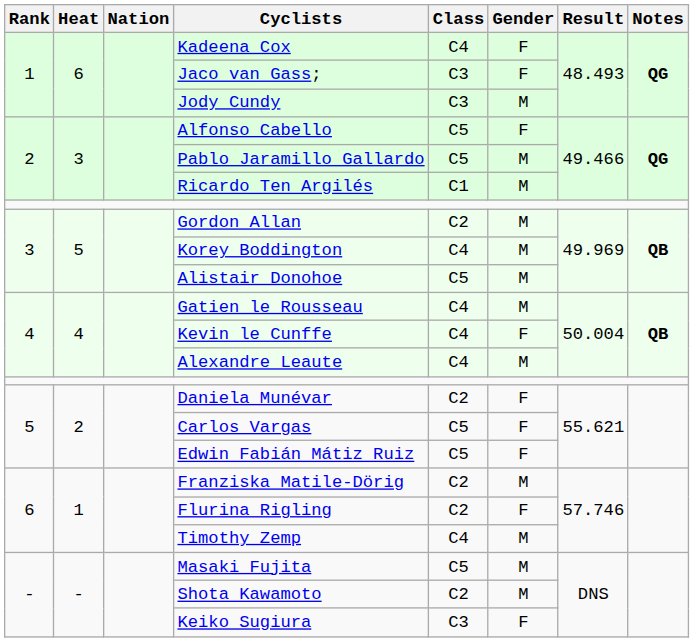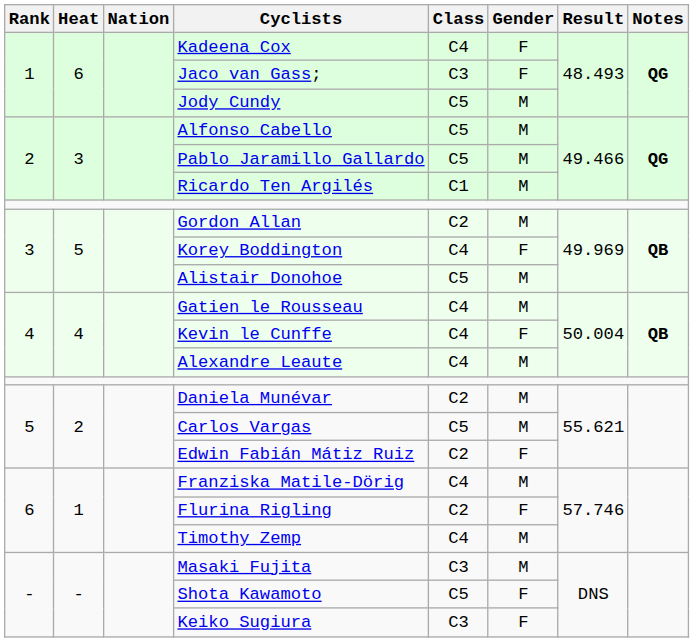Jody Cundy | Class: C3 -> C5
Alfonso Cabello | Gender: F -> M
Korey Boddington | Gender: M -> F
Daniela Munévar | Gender: F -> M
Carlos Vargas | Gender: F -> M
Edwin Fabián Mátiz Ruiz | Class: C5 -> C2
Franziska Matile-Dörig | Class: C2 -> C4
Masaki Fujita | Class: C5 -> C3
Shota Kawamoto | Class: C2 -> C5
Shota Kawamoto | Gender: M -> F
